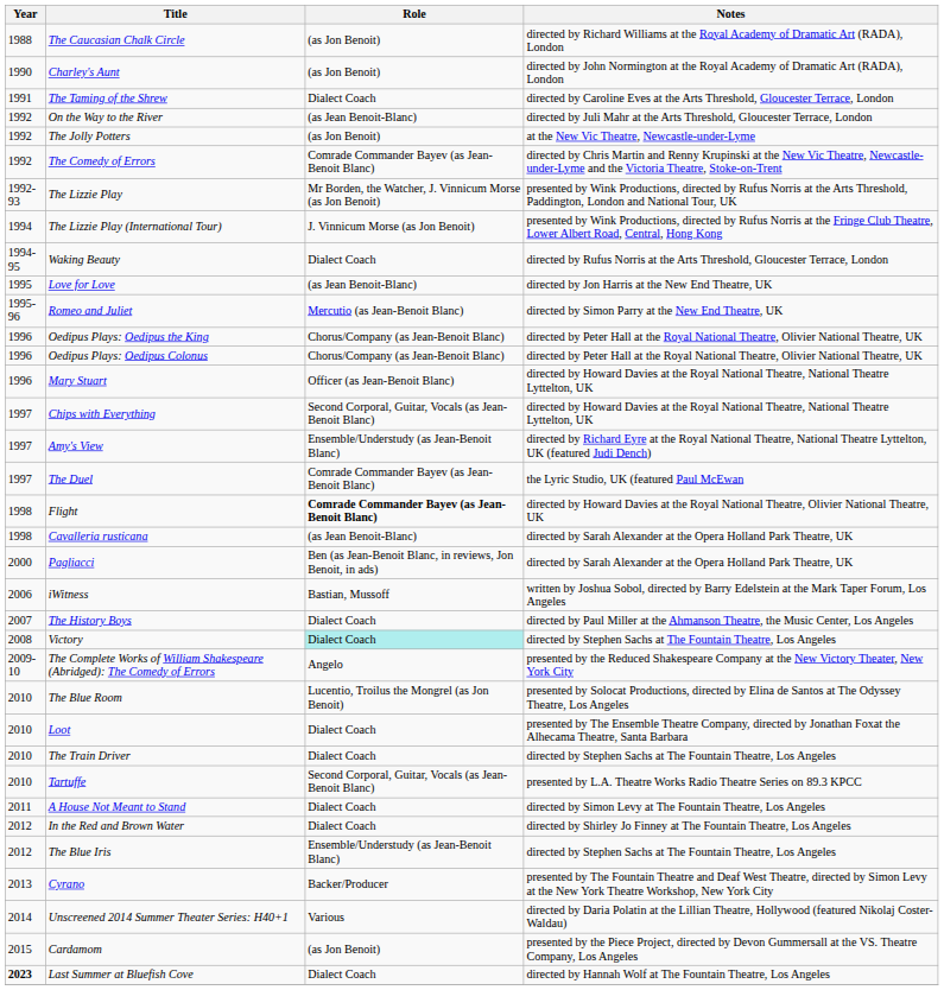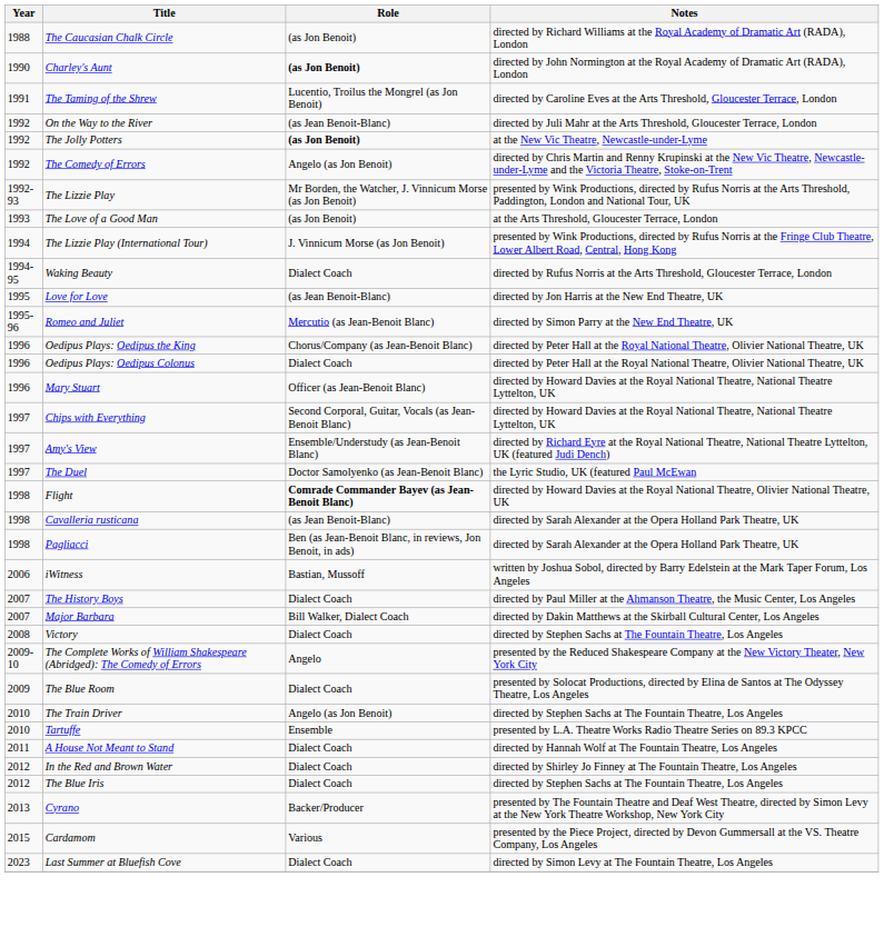Charley's Aunt | Role: normal -> bold
The Taming of the Shrew | Role: Dialect Coach -> Lucentio, Troilus the Mongrel (as Jon Benoit)
The Jolly Potters | Role: normal -> bold
The Comedy of Errors | Role: Comrade Commander Bayev (as Jean-Benoit Blanc) -> Angelo (as Jon Benoit)
+ row: 1993 | The Love of a Good Man | (as Jon Benoit) | at the Arts Threshold, Gloucester Terrace, London
Oedipus Plays: Oedipus Colonus | Role: Chorus/Company (as Jean-Benoit Blanc) -> Dialect Coach
The Duel | Role: Comrade Commander Bayev (as Jean-Benoit Blanc) -> Doctor Samolyenko (as Jean-Benoit Blanc)
Pagliacci | Year: 2000 -> 1998
+ row: 2007 | Major Barbara | Bill Walker, Dialect Coach | directed by Dakin Matthews at the Skirball Cultural Center, Los Angeles
Victory | Role: paleturquoise background -> no background
The Blue Room | Year: 2010 -> 2009
The Blue Room | Role: Lucentio, Troilus the Mongrel (as Jon Benoit) -> Dialect Coach
- row: 2010 | Loot | Dialect Coach | presented by The Ensemble Theatre Company, directed by Jonathan Foxat the Alhecama Theatre, Santa Barbara
The Train Driver | Role: Dialect Coach -> Angelo (as Jon Benoit)
Tartuffe | Role: Second Corporal, Guitar, Vocals (as Jean-Benoit Blanc) -> Ensemble
A House Not Meant to Stand | Notes: directed by Simon Levy at The Fountain Theatre, Los Angeles -> directed by Hannah Wolf at The Fountain Theatre, Los Angeles
The Blue Iris | Role: Ensemble/Understudy (as Jean-Benoit Blanc) -> Dialect Coach
- row: 2014 | Unscreened 2014 Summer Theater Series: H40+1 | Various | directed by Daria Polatin at the Lillian Theatre, Hollywood (featured Nikolaj Coster-Waldau)
Cardamom | Role: (as Jon Benoit) -> Various
Last Summer at Bluefish Cove | Year: bold -> normal
Last Summer at Bluefish Cove | Notes: directed by Hannah Wolf at The Fountain Theatre, Los Angeles -> directed by Simon Levy at The Fountain Theatre, Los Angeles
